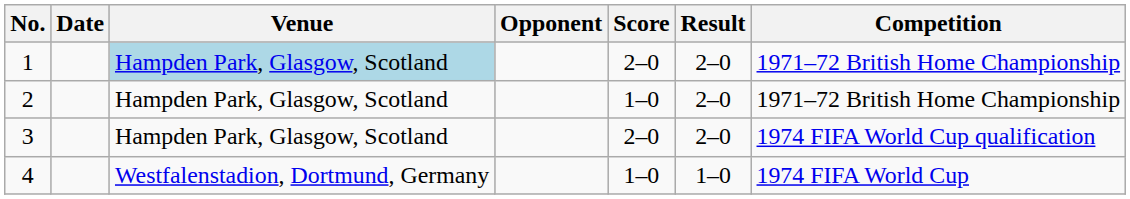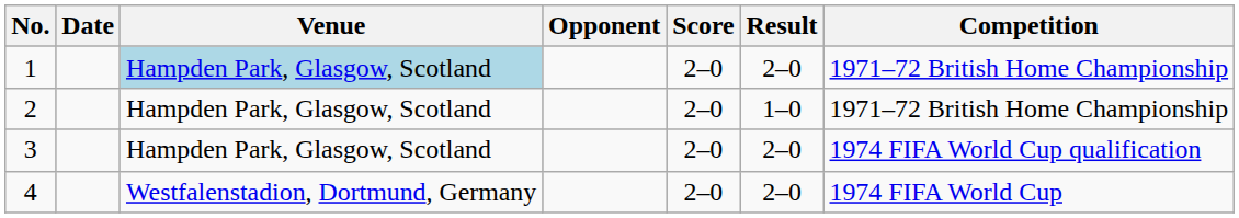2 | Score: 1–0 -> 2–0
2 | Result: 2–0 -> 1–0
4 | Score: 1–0 -> 2–0
4 | Result: 1–0 -> 2–0
